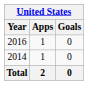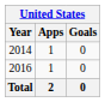rows swapped: 2014 <-> 2016
